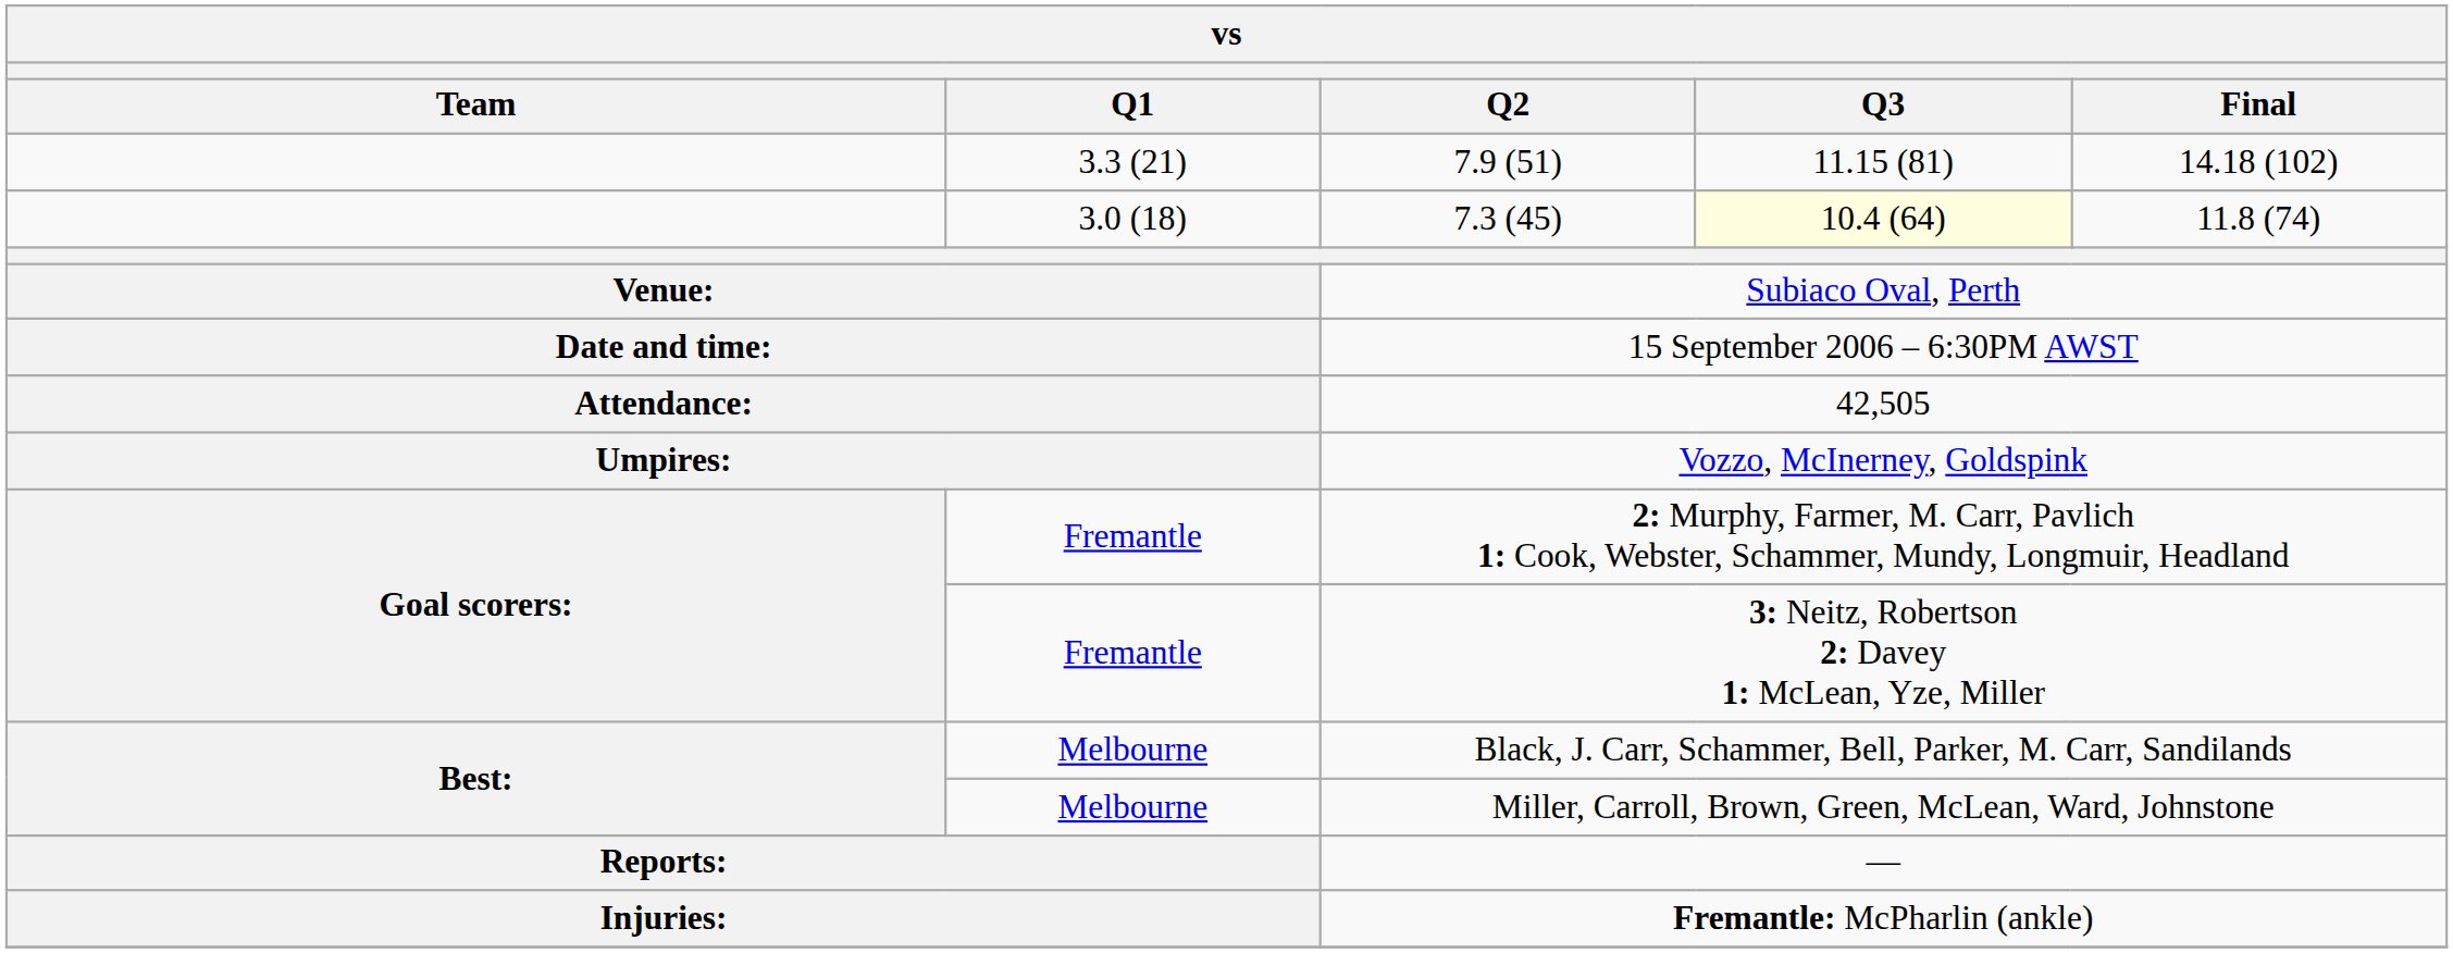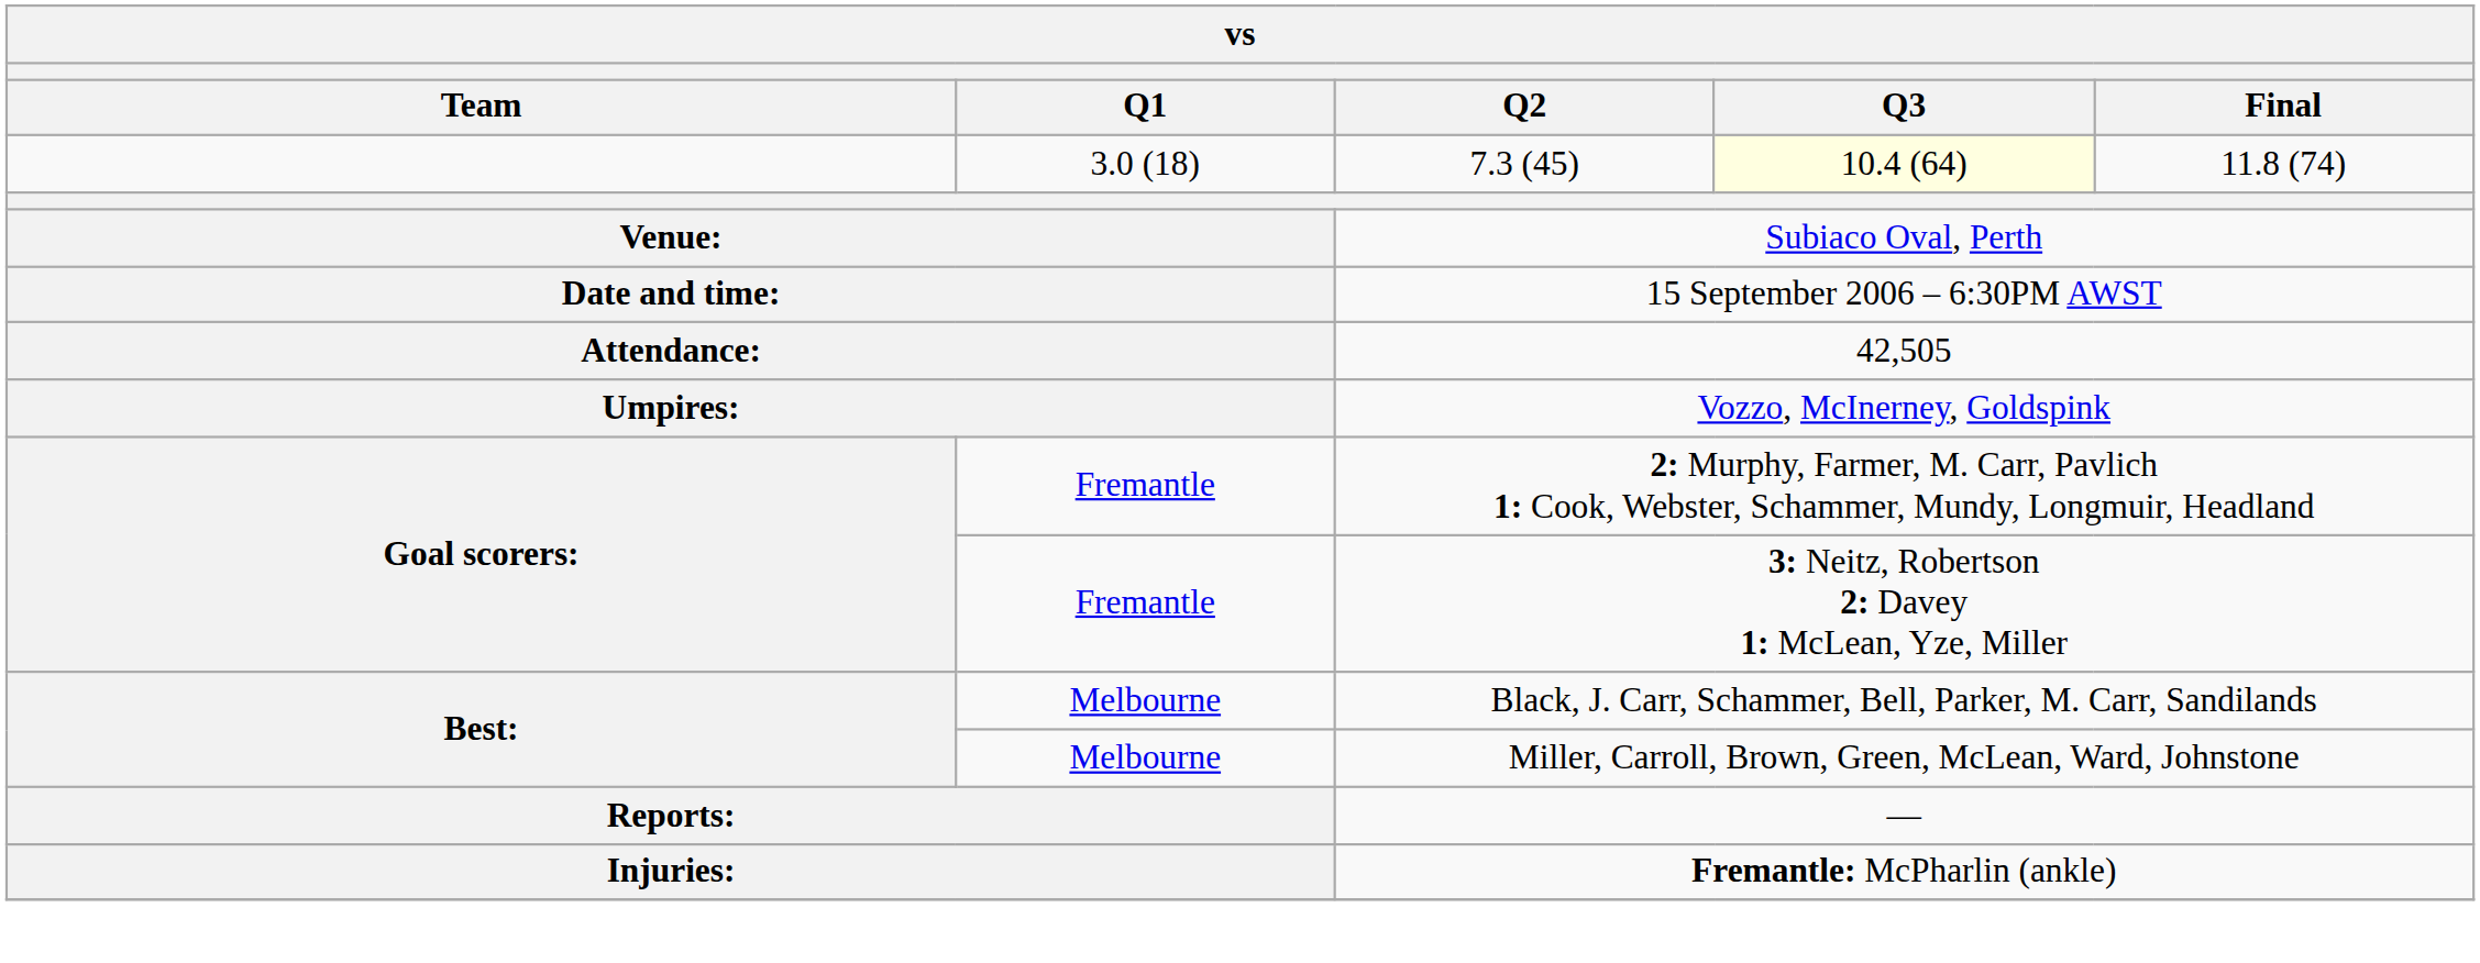- row: 3.3 (21) | 7.9 (51) | 11.15 (81) | 14.18 (102)
